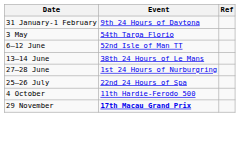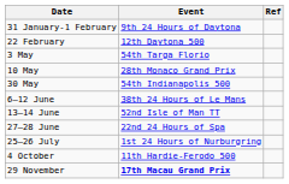+ row: 22 February | 12th Daytona 500
+ row: 10 May | 28th Monaco Grand Prix
+ row: 30 May | 54th Indianapolis 500
6–12 June | Event: 52nd Isle of Man TT -> 38th 24 Hours of Le Mans
13–14 June | Event: 38th 24 Hours of Le Mans -> 52nd Isle of Man TT
27–28 June | Event: 1st 24 Hours of Nurburgring -> 22nd 24 Hours of Spa
25–26 July | Event: 22nd 24 Hours of Spa -> 1st 24 Hours of Nurburgring
